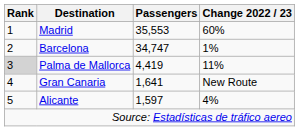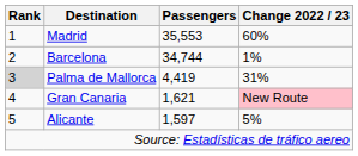Barcelona | Passengers: 34,747 -> 34,744
Palma de Mallorca | Change 2022 / 23: 11% -> 31%
Gran Canaria | Passengers: 1,641 -> 1,621
Gran Canaria | Change 2022 / 23: no background -> pink background
Alicante | Change 2022 / 23: 4% -> 5%
